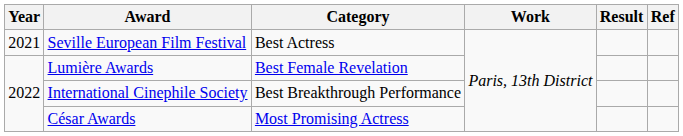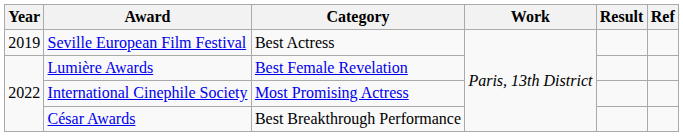Seville European Film Festival | Year: 2021 -> 2019
International Cinephile Society | Category: Best Breakthrough Performance -> Most Promising Actress
César Awards | Category: Most Promising Actress -> Best Breakthrough Performance
